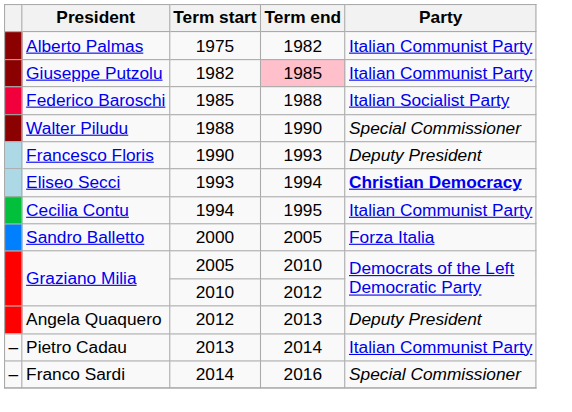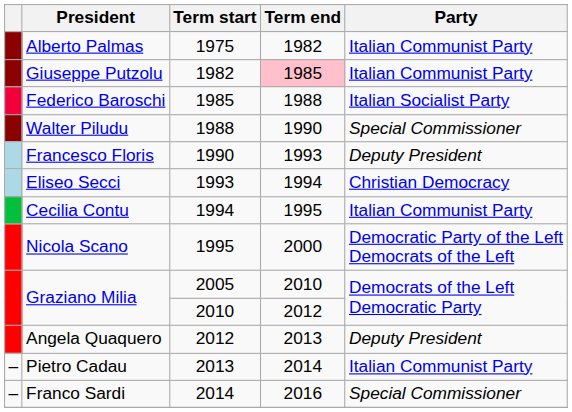Eliseo Secci | Party: bold -> normal
+ row: Nicola Scano | 1995 | 2000 | Democratic Party of the Left Democrats of the Left
- row: Sandro Balletto | 2000 | 2005 | Forza Italia
